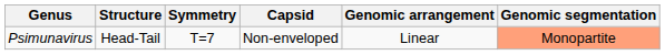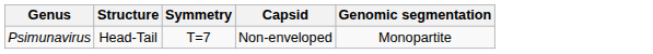- column: Genomic arrangement | Linear
Psimunavirus | Genomic segmentation: lightsalmon background -> no background
